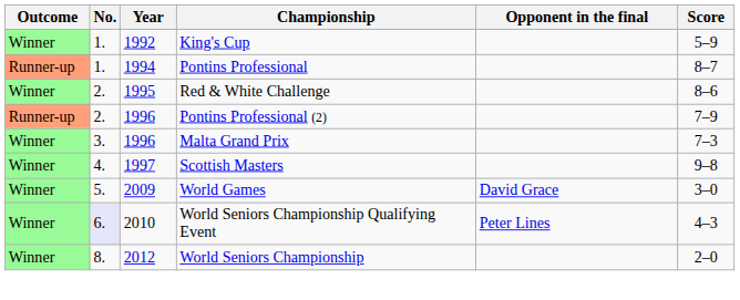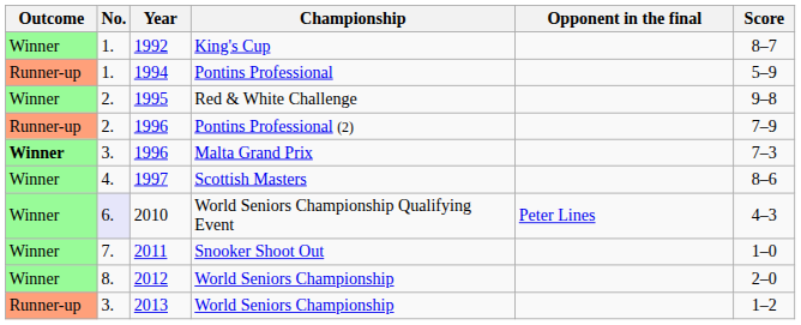King's Cup | Score: 5–9 -> 8–7
Pontins Professional | Score: 8–7 -> 5–9
Red & White Challenge | Score: 8–6 -> 9–8
Malta Grand Prix | Outcome: normal -> bold
Scottish Masters | Score: 9–8 -> 8–6
- row: Winner | 5. | 2009 | World Games | David Grace | 3–0
+ row: Winner | 7. | 2011 | Snooker Shoot Out | 1–0
+ row: Runner-up | 3. | 2013 | World Seniors Championship | 1–2
